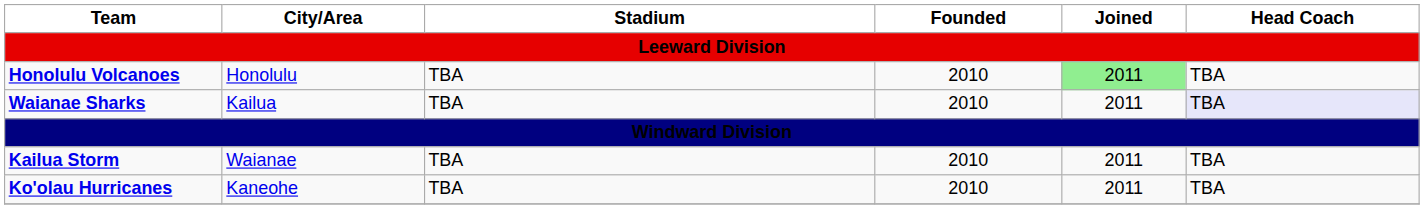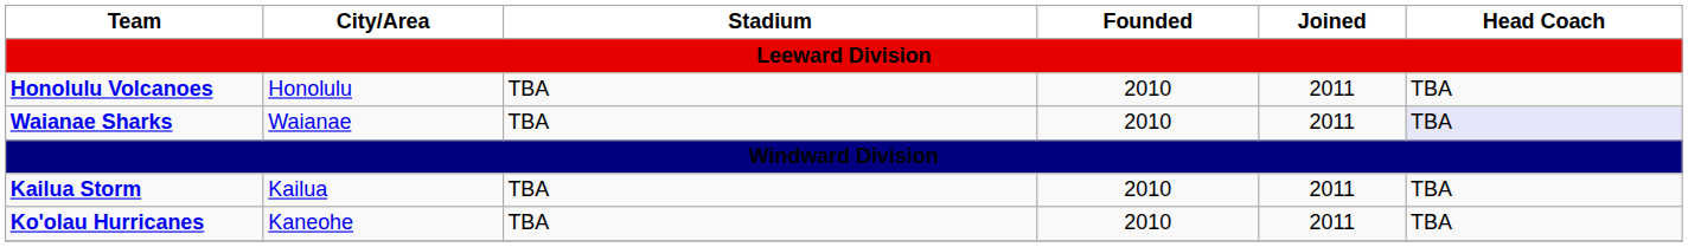Honolulu Volcanoes | Joined: lightgreen background -> no background
Waianae Sharks | City/Area: Kailua -> Waianae
Kailua Storm | City/Area: Waianae -> Kailua
